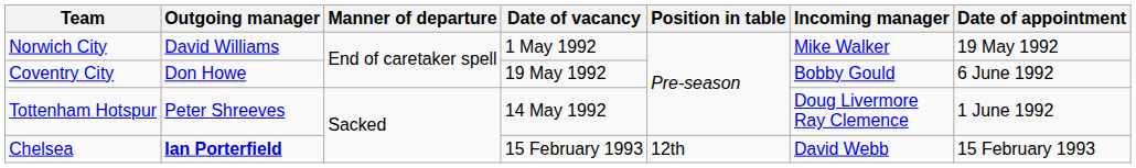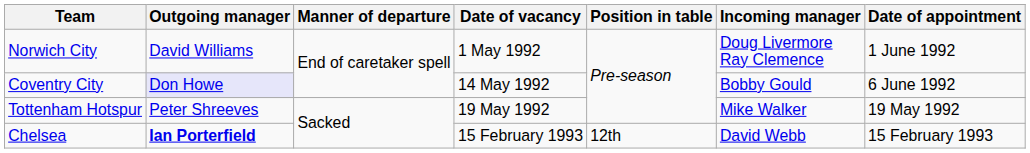Norwich City | Incoming manager: Mike Walker -> Doug Livermore Ray Clemence
Norwich City | Date of appointment: 19 May 1992 -> 1 June 1992
Coventry City | Outgoing manager: no background -> lavender background
Coventry City | Date of vacancy: 19 May 1992 -> 14 May 1992
Tottenham Hotspur | Date of vacancy: 14 May 1992 -> 19 May 1992
Tottenham Hotspur | Incoming manager: Doug Livermore Ray Clemence -> Mike Walker
Tottenham Hotspur | Date of appointment: 1 June 1992 -> 19 May 1992
